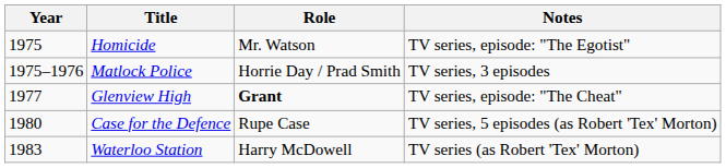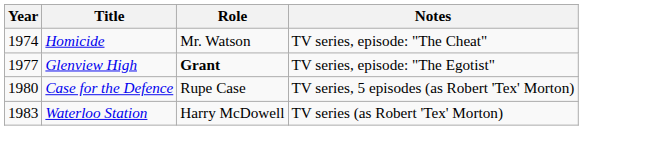Homicide | Year: 1975 -> 1974
Homicide | Notes: TV series, episode: "The Egotist" -> TV series, episode: "The Cheat"
- row: 1975–1976 | Matlock Police | Horrie Day / Prad Smith | TV series, 3 episodes
Glenview High | Notes: TV series, episode: "The Cheat" -> TV series, episode: "The Egotist"
